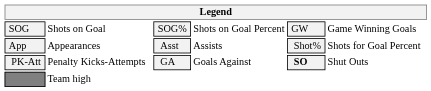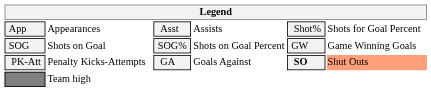rows swapped: App <-> SOG
PK-Att | column 6: no background -> lightsalmon background
